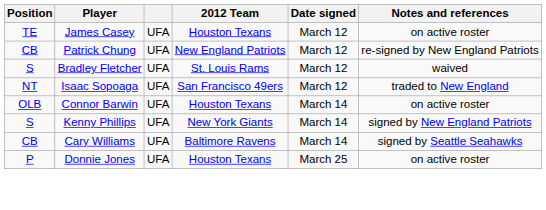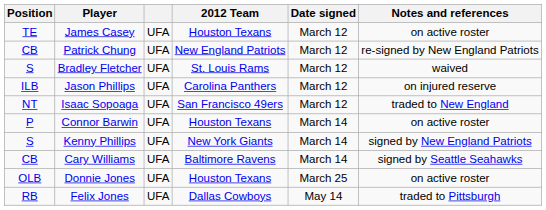+ row: ILB | Jason Phillips | UFA | Carolina Panthers | March 12 | on injured reserve
Connor Barwin | Position: OLB -> P
Donnie Jones | Position: P -> OLB
+ row: RB | Felix Jones | UFA | Dallas Cowboys | May 14 | traded to Pittsburgh
